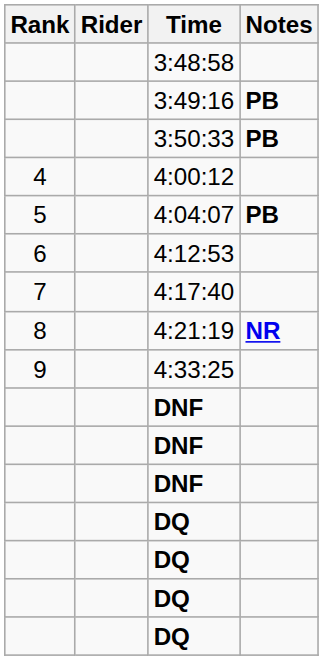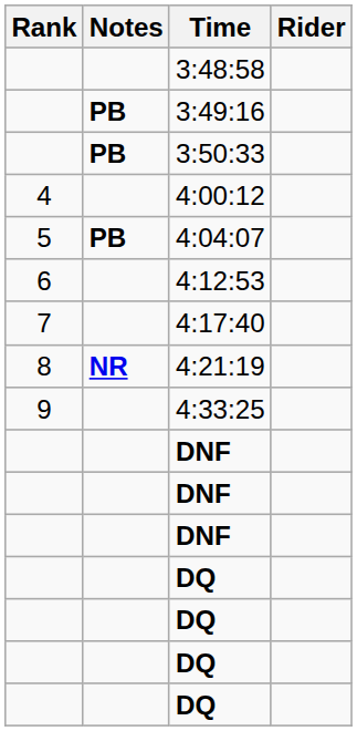columns swapped: Rider <-> Notes
